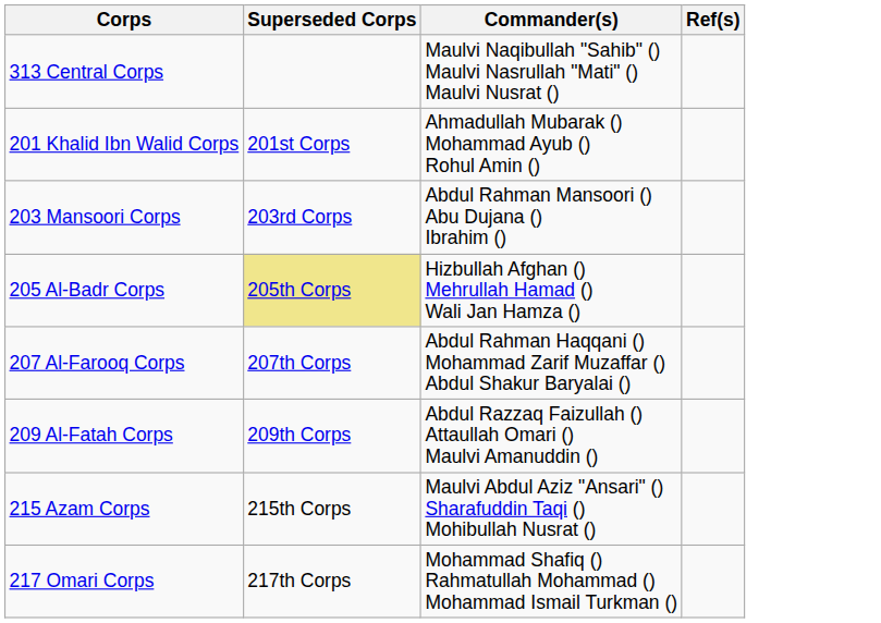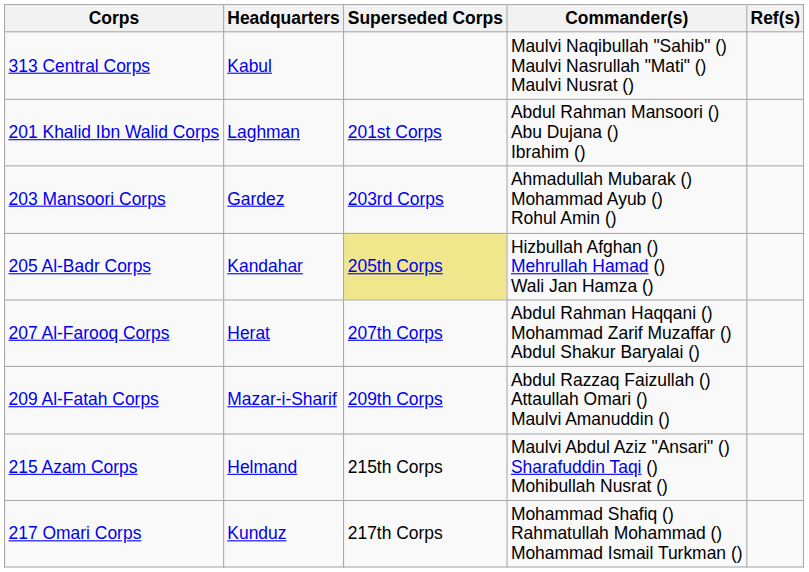+ column: Headquarters | Kabul | Laghman | Gardez | Kandahar | Herat | Mazar-i-Sharif | Helmand | Kunduz
201 Khalid Ibn Walid Corps | Commander(s): Ahmadullah Mubarak () Mohammad Ayub () Rohul Amin () -> Abdul Rahman Mansoori () Abu Dujana () Ibrahim ()
203 Mansoori Corps | Commander(s): Abdul Rahman Mansoori () Abu Dujana () Ibrahim () -> Ahmadullah Mubarak () Mohammad Ayub () Rohul Amin ()
